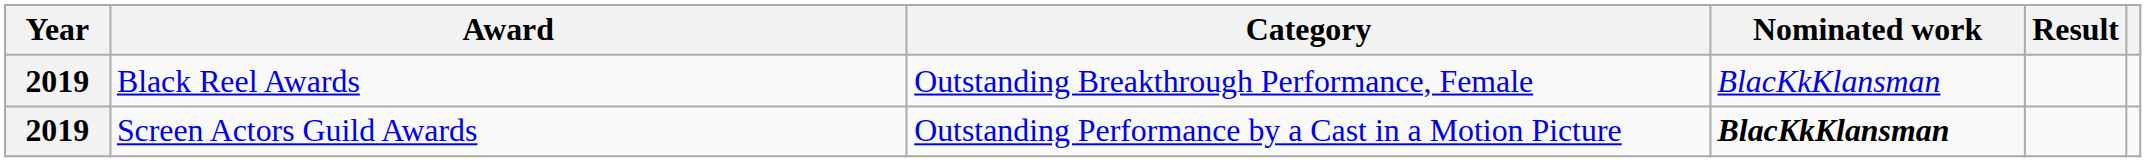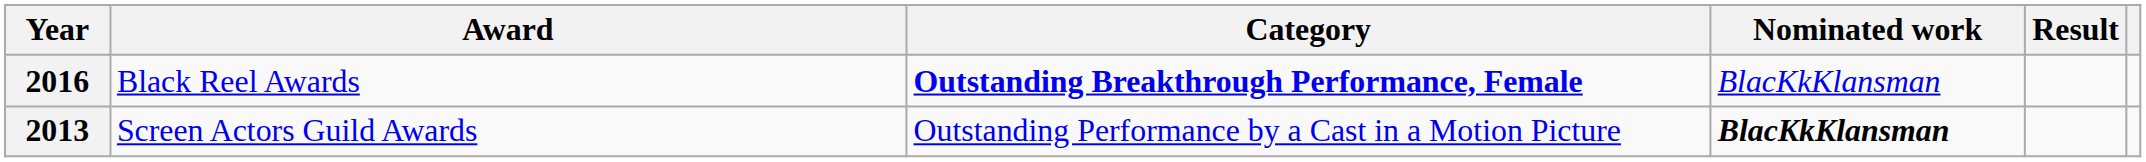Black Reel Awards | Year: 2019 -> 2016
Black Reel Awards | Category: normal -> bold
Screen Actors Guild Awards | Year: 2019 -> 2013
